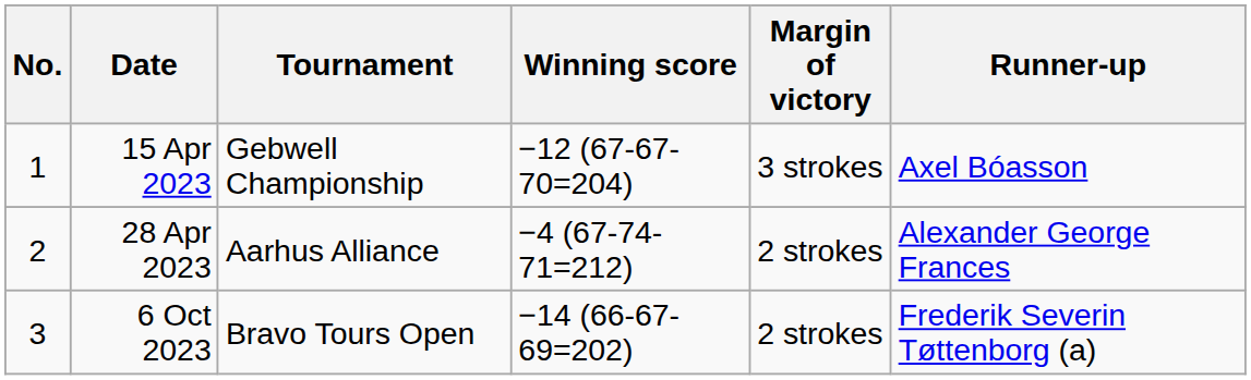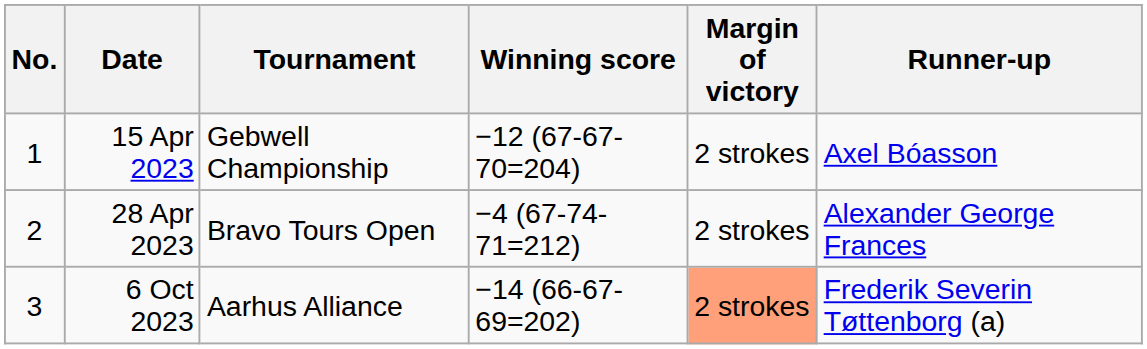15 Apr 2023 | Margin of victory: 3 strokes -> 2 strokes
28 Apr 2023 | Tournament: Aarhus Alliance -> Bravo Tours Open
6 Oct 2023 | Tournament: Bravo Tours Open -> Aarhus Alliance
6 Oct 2023 | Margin of victory: no background -> lightsalmon background
